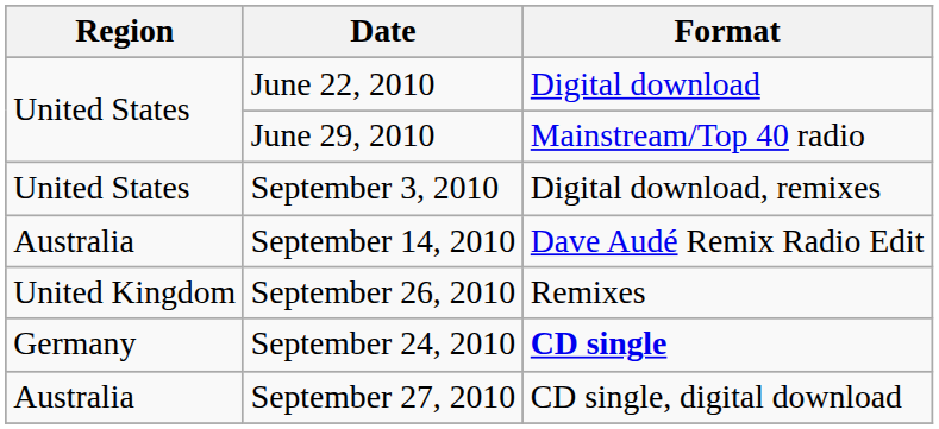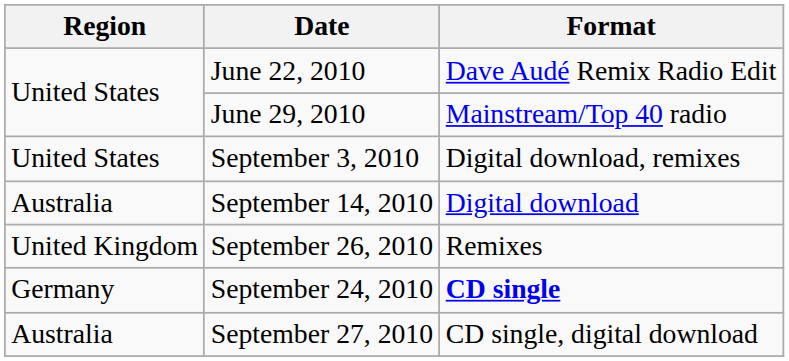June 22, 2010 | Format: Digital download -> Dave Audé Remix Radio Edit
September 14, 2010 | Format: Dave Audé Remix Radio Edit -> Digital download
